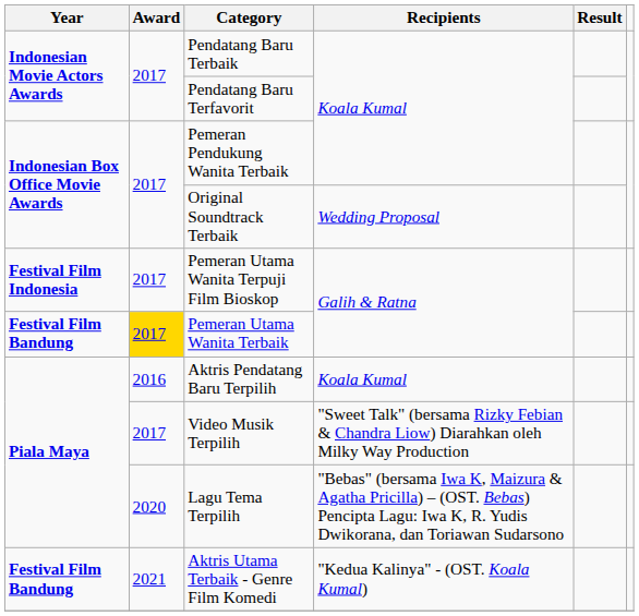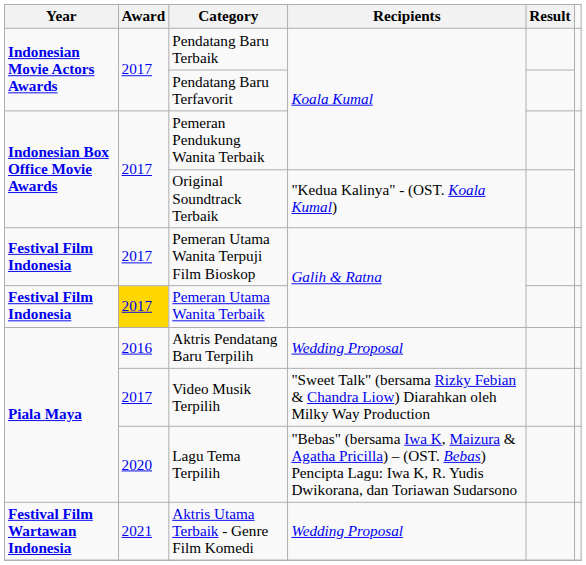Original Soundtrack Terbaik | Recipients: Wedding Proposal -> "Kedua Kalinya" - (OST. Koala Kumal)
Pemeran Utama Wanita Terbaik | Year: Festival Film Bandung -> Festival Film Indonesia
Aktris Pendatang Baru Terpilih | Recipients: Koala Kumal -> Wedding Proposal
Aktris Utama Terbaik - Genre Film Komedi | Year: Festival Film Bandung -> Festival Film Wartawan Indonesia
Aktris Utama Terbaik - Genre Film Komedi | Recipients: "Kedua Kalinya" - (OST. Koala Kumal) -> Wedding Proposal
